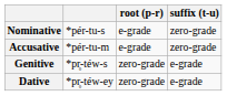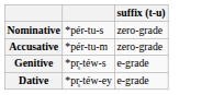- column: root (p-r) | e-grade | e-grade | zero-grade | zero-grade
